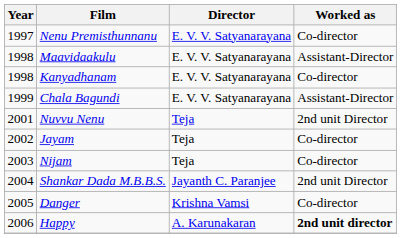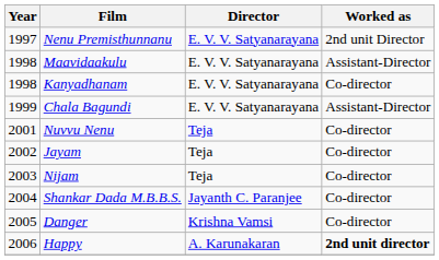Nenu Premisthunnanu | Worked as: Co-director -> 2nd unit Director
Nuvvu Nenu | Worked as: 2nd unit Director -> Co-director
Shankar Dada M.B.B.S. | Worked as: 2nd unit Director -> Co-director
